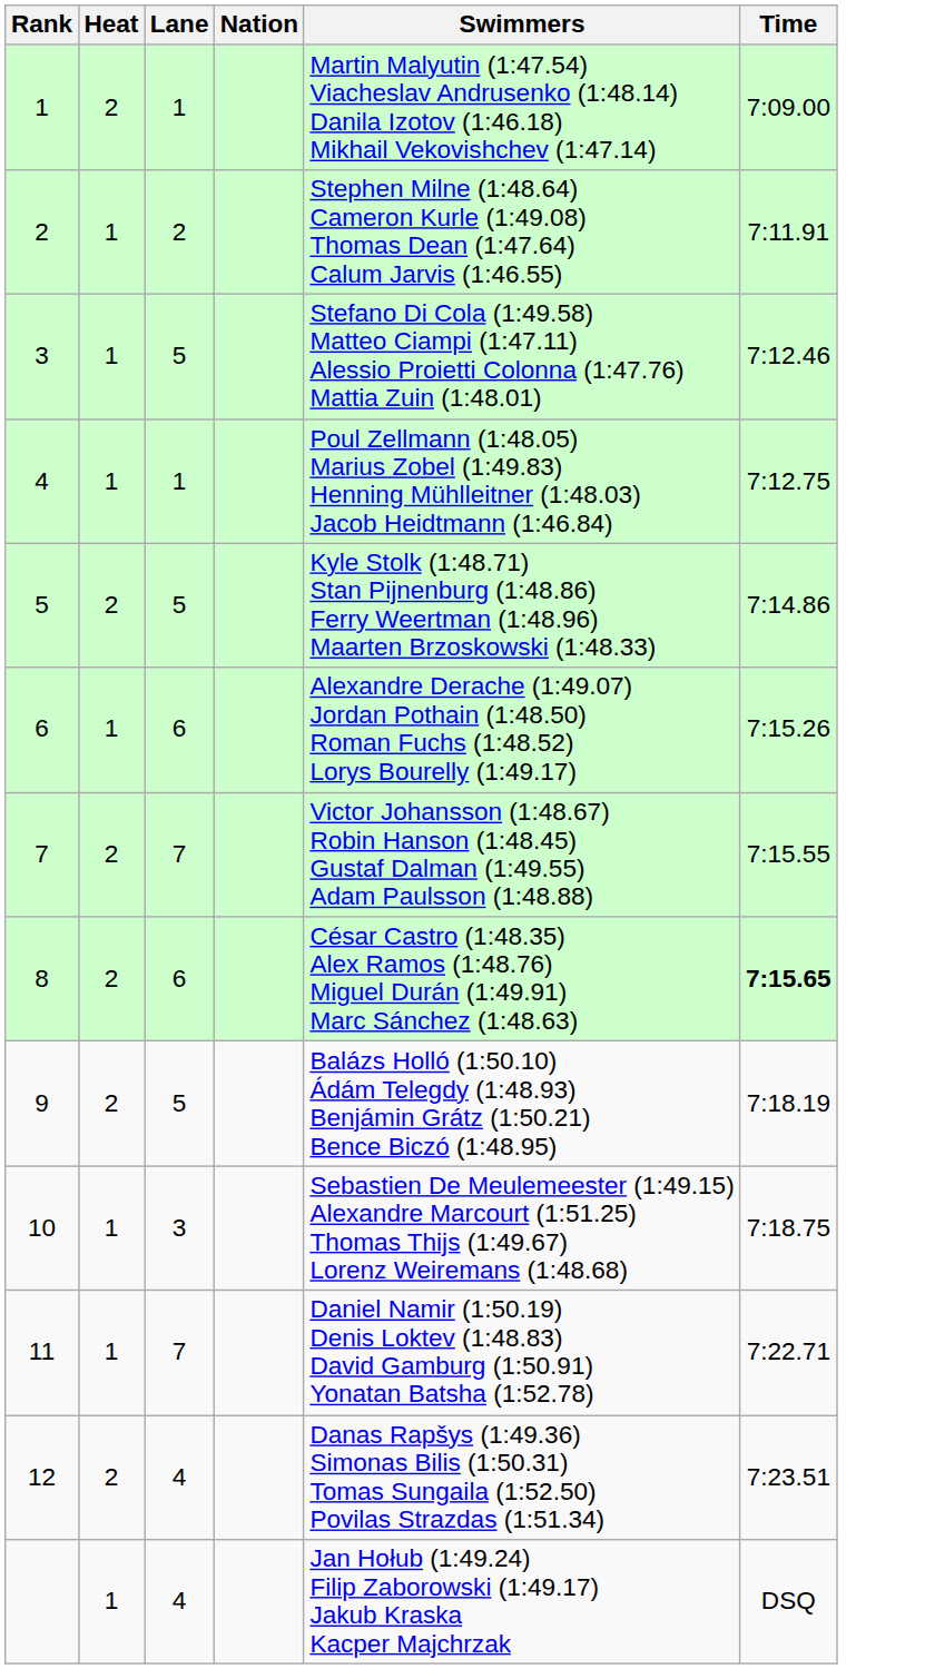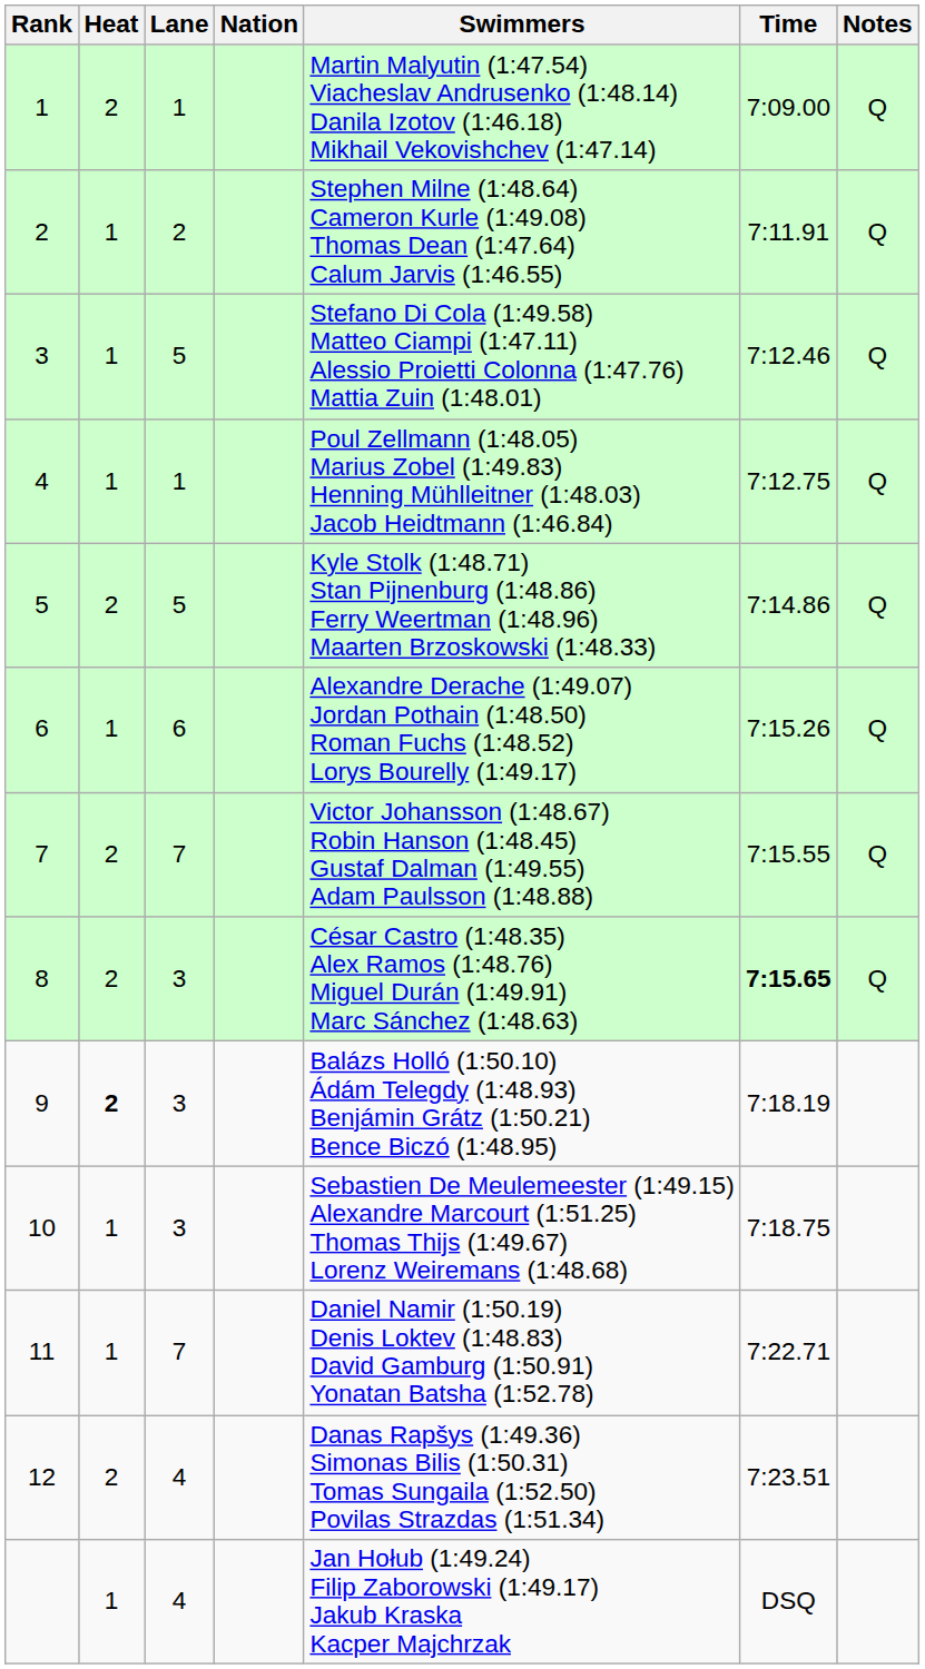+ column: Notes | Q | Q | Q | Q | Q | Q | Q | Q
8 | Lane: 6 -> 3
9 | Heat: normal -> bold
9 | Lane: 5 -> 3
